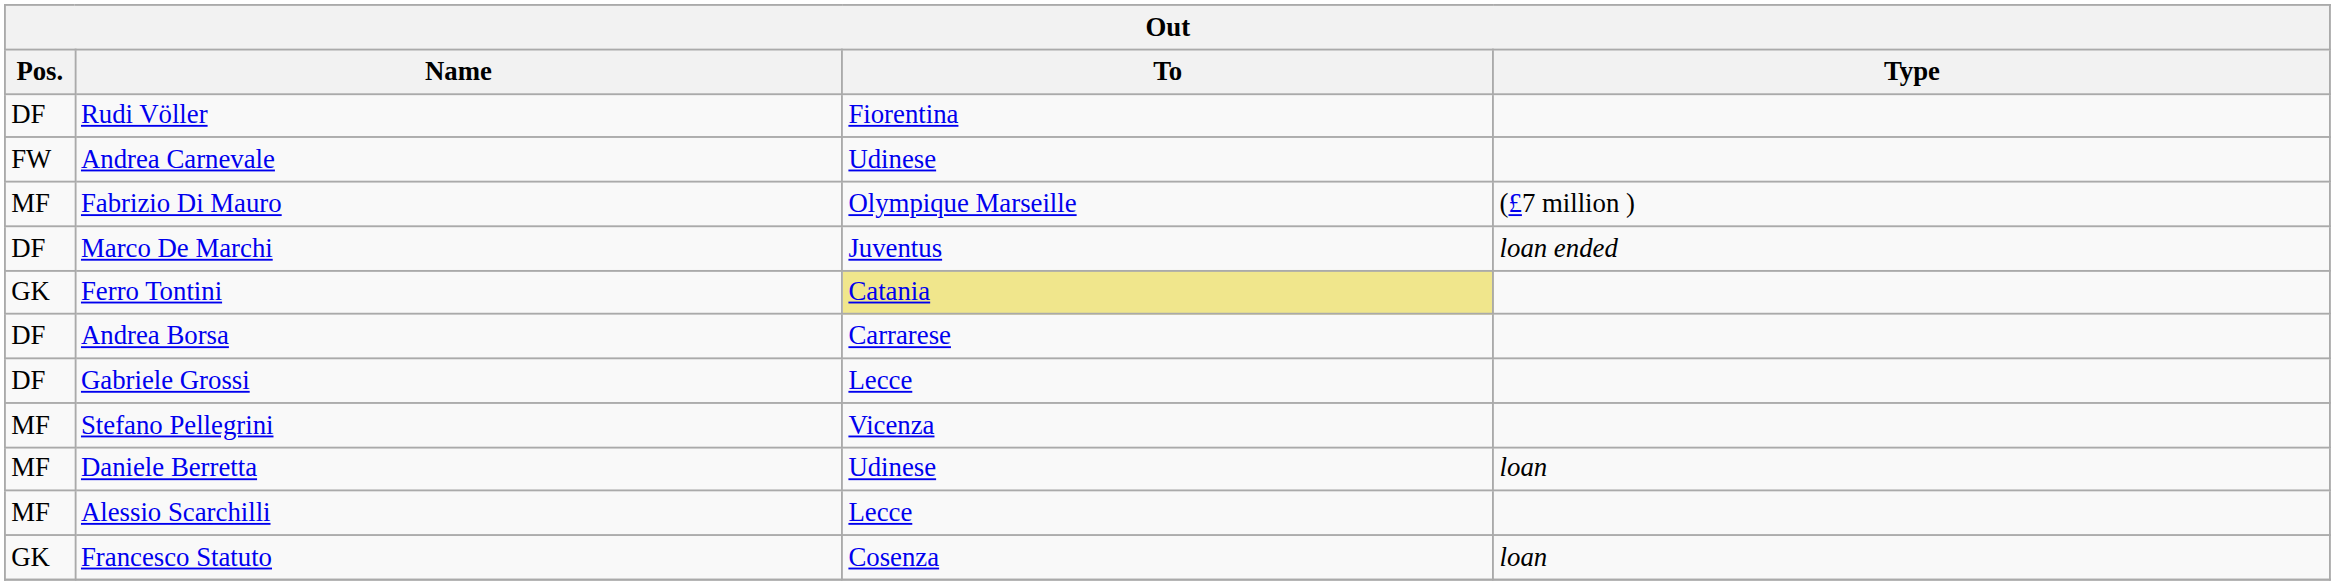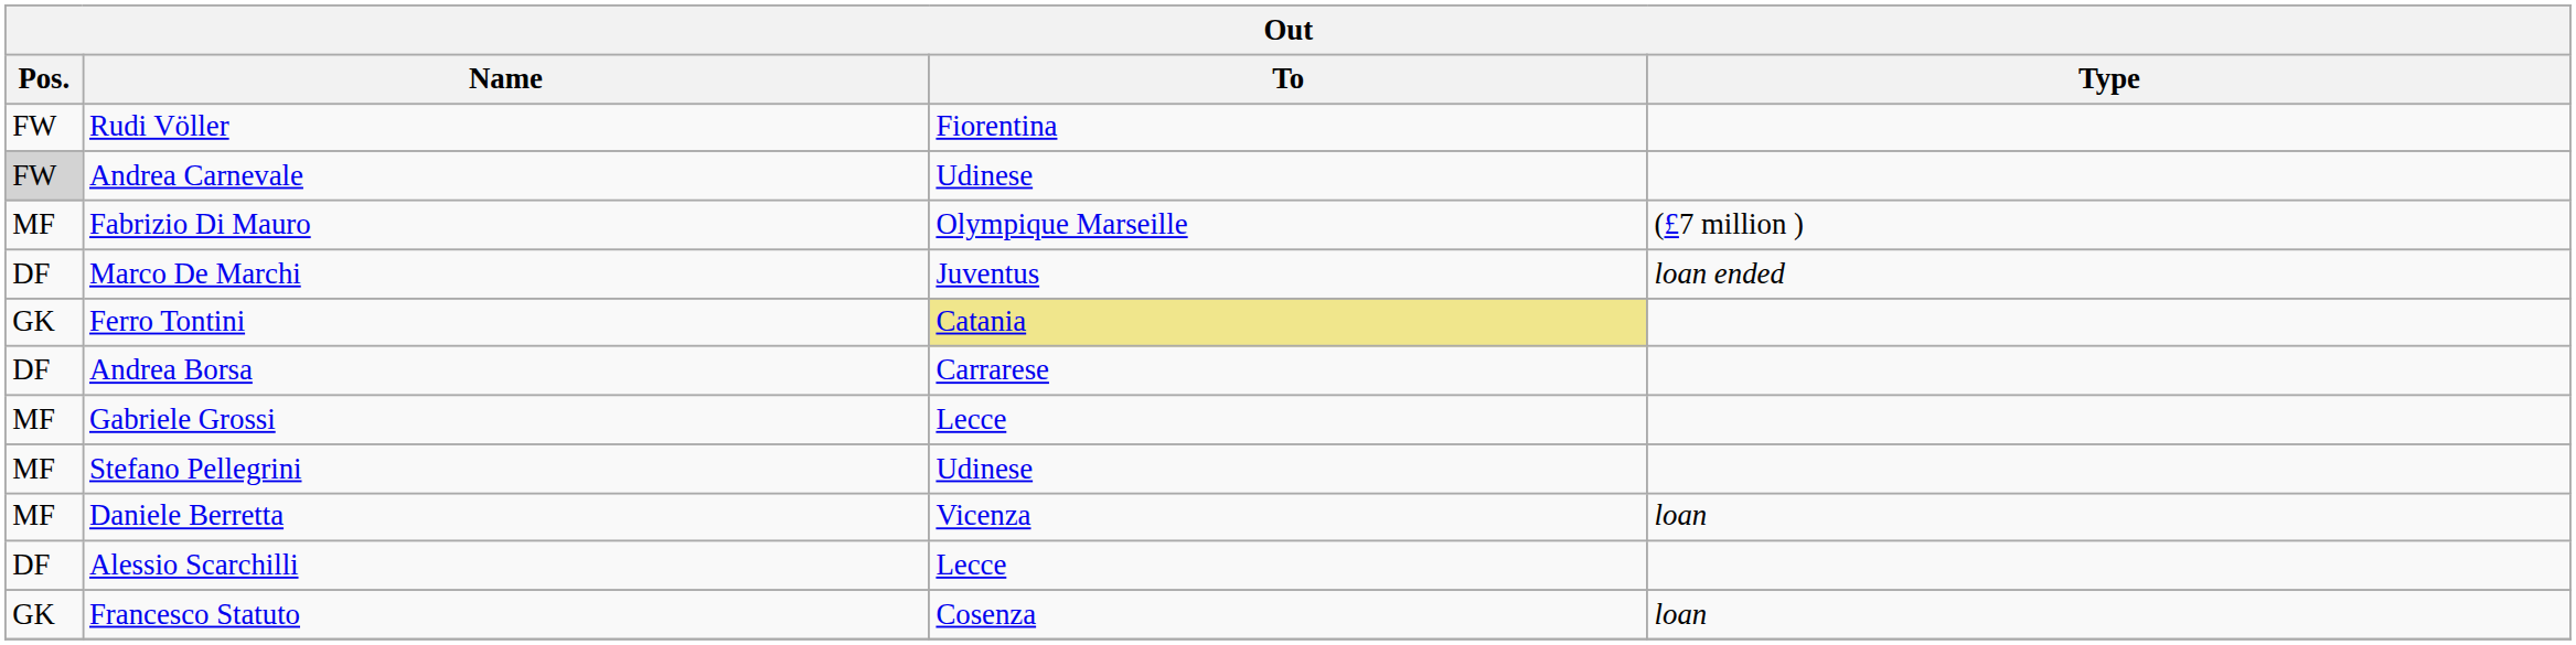Rudi Völler | Pos.: DF -> FW
Andrea Carnevale | Pos.: no background -> lightgrey background
Gabriele Grossi | Pos.: DF -> MF
Stefano Pellegrini | To: Vicenza -> Udinese
Daniele Berretta | To: Udinese -> Vicenza
Alessio Scarchilli | Pos.: MF -> DF
